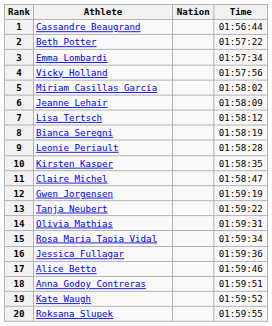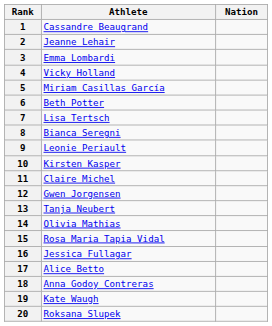- column: Time | 01:56:44 | 01:57:22 | 01:57:34 | 01:57:56 | 01:58:02 | 01:58:09 | 01:58:12 | 01:58:19 | 01:58:28 | 01:58:35 | 01:58:47 | 01:59:19 | 01:59:22 | 01:59:31 | 01:59:34 | 01:59:36 | 01:59:46 | 01:59:51 | 01:59:52 | 01:59:55
2 | Athlete: Beth Potter -> Jeanne Lehair
6 | Athlete: Jeanne Lehair -> Beth Potter
